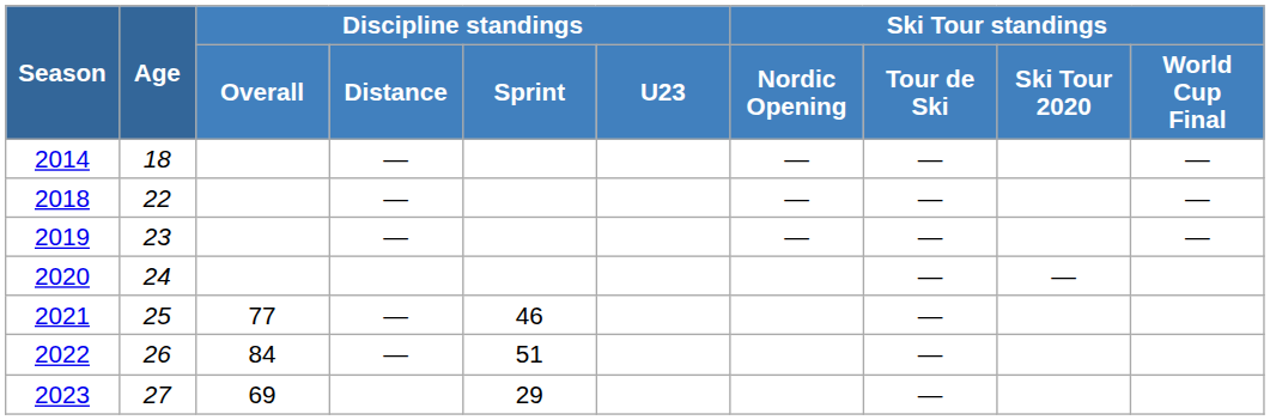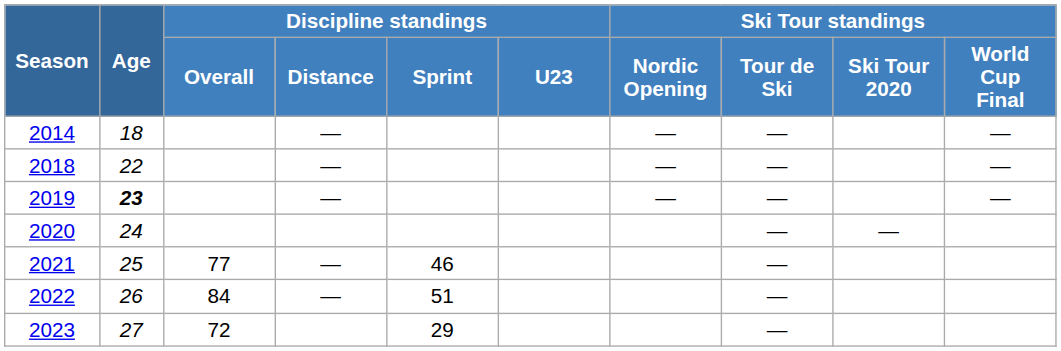2019 | Age: normal -> bold
2023 | Discipline standings / Overall: 69 -> 72
